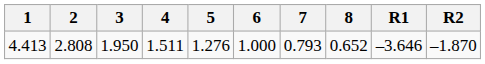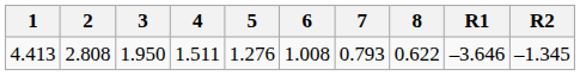4.413 | 6: 1.000 -> 1.008
4.413 | 8: 0.652 -> 0.622
4.413 | R2: –1.870 -> –1.345
